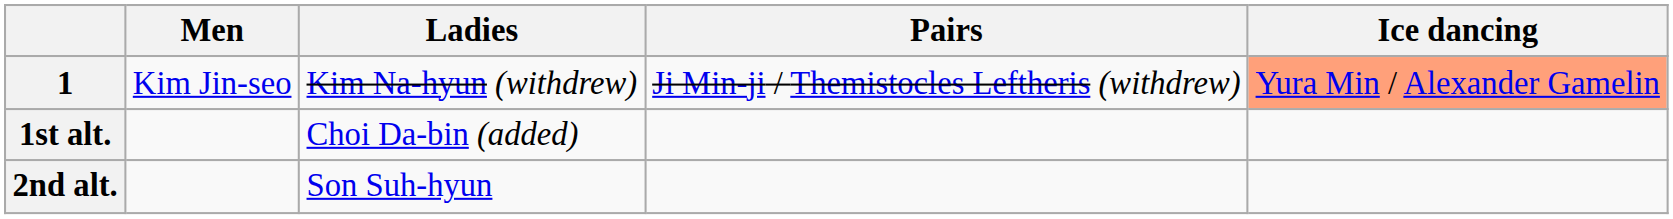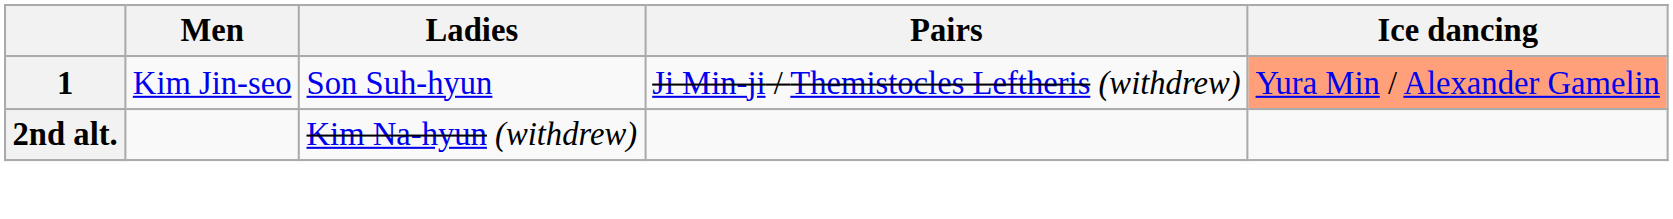1 | Ladies: Kim Na-hyun (withdrew) -> Son Suh-hyun
- row: 1st alt. | Choi Da-bin (added)
2nd alt. | Ladies: Son Suh-hyun -> Kim Na-hyun (withdrew)
